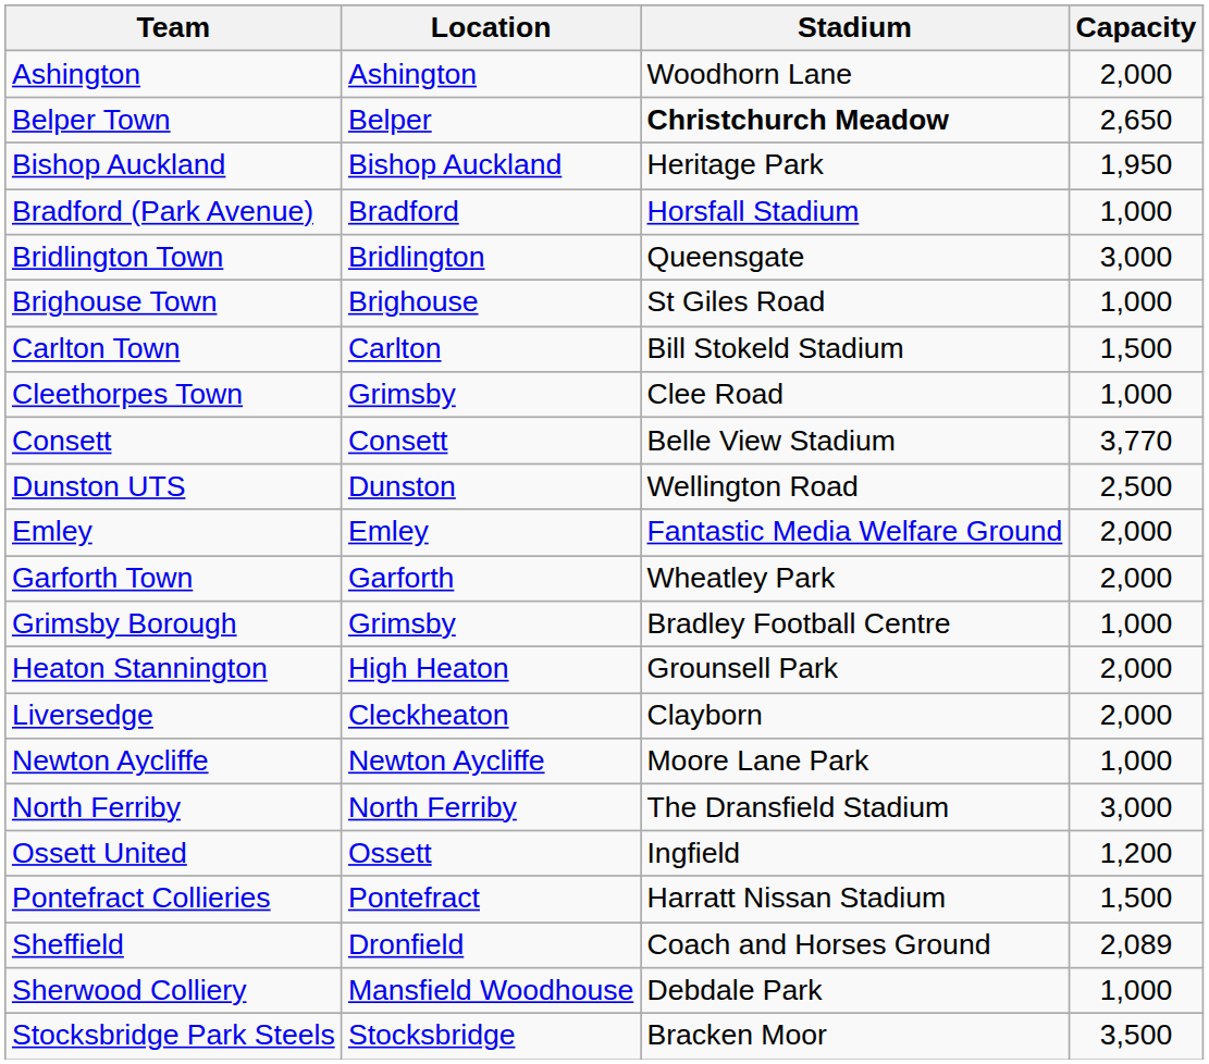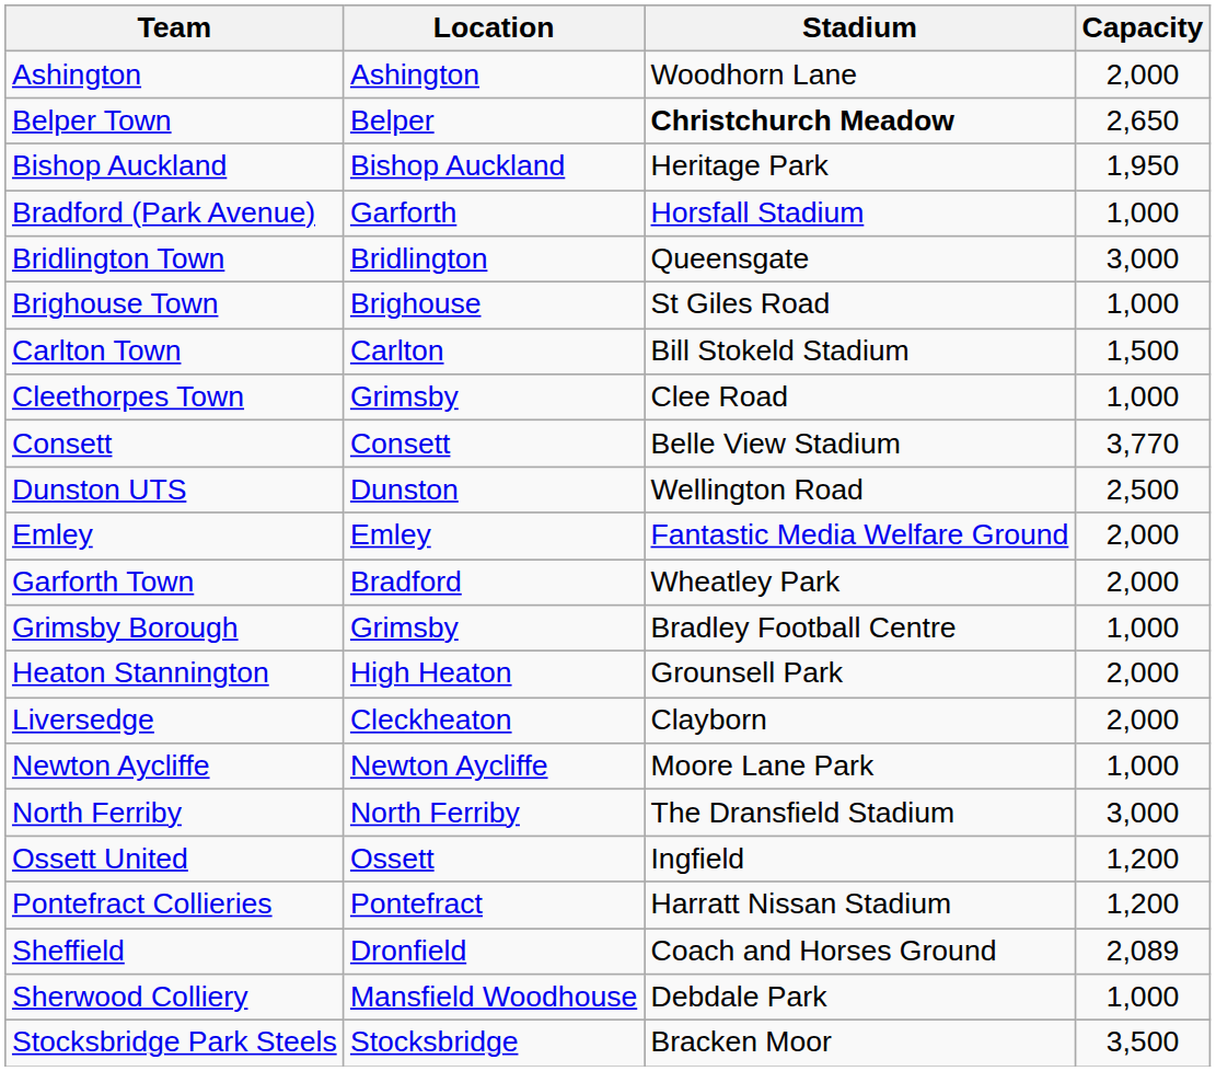Bradford (Park Avenue) | Location: Bradford -> Garforth
Garforth Town | Location: Garforth -> Bradford
Pontefract Collieries | Capacity: 1,500 -> 1,200
